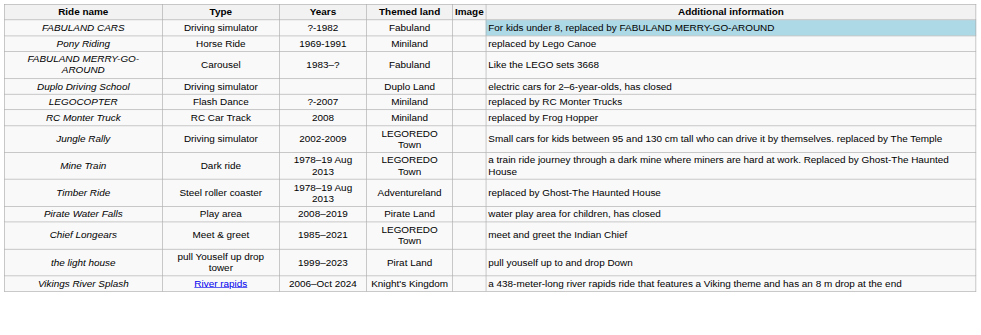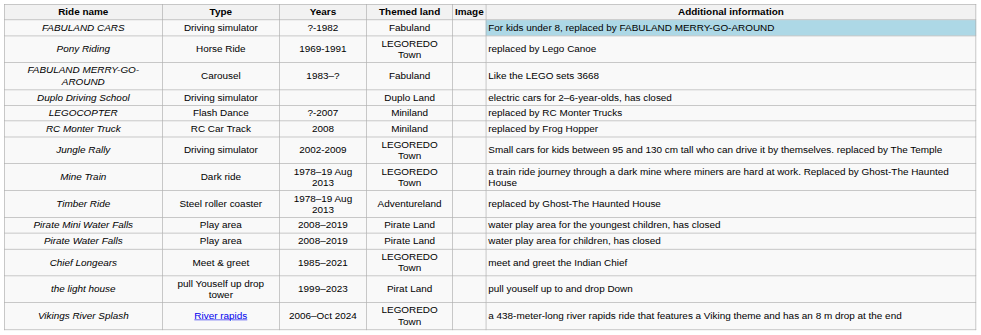Pony Riding | Themed land: Miniland -> LEGOREDO Town
+ row: Pirate Mini Water Falls | Play area | 2008–2019 | Pirate Land | water play area for the youngest children, has closed
Vikings River Splash | Themed land: Knight's Kingdom -> LEGOREDO Town
